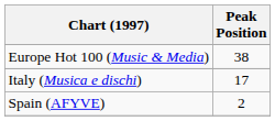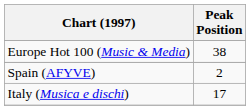rows swapped: Italy (Musica e dischi) <-> Spain (AFYVE)
